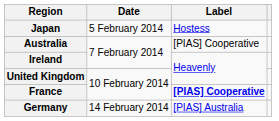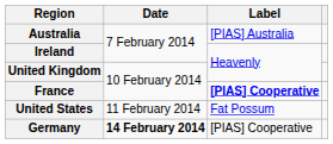- row: Japan | 5 February 2014 | Hostess
Australia | Label: [PIAS] Cooperative -> [PIAS] Australia
+ row: United States | 11 February 2014 | Fat Possum
Germany | Date: normal -> bold
Germany | Label: [PIAS] Australia -> [PIAS] Cooperative
